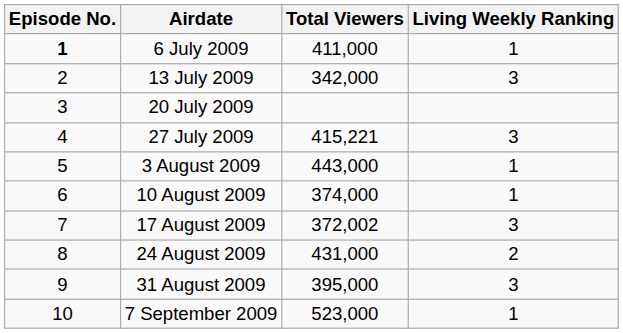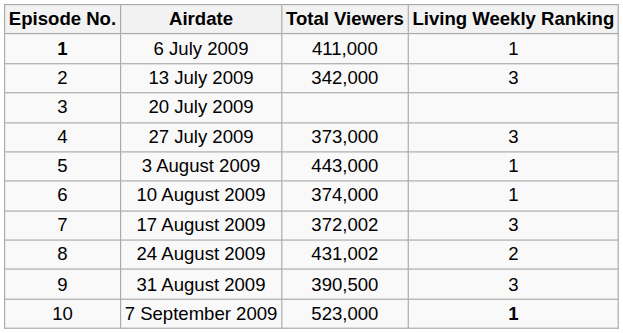27 July 2009 | Total Viewers: 415,221 -> 373,000
24 August 2009 | Total Viewers: 431,000 -> 431,002
31 August 2009 | Total Viewers: 395,000 -> 390,500
7 September 2009 | Living Weekly Ranking: normal -> bold
